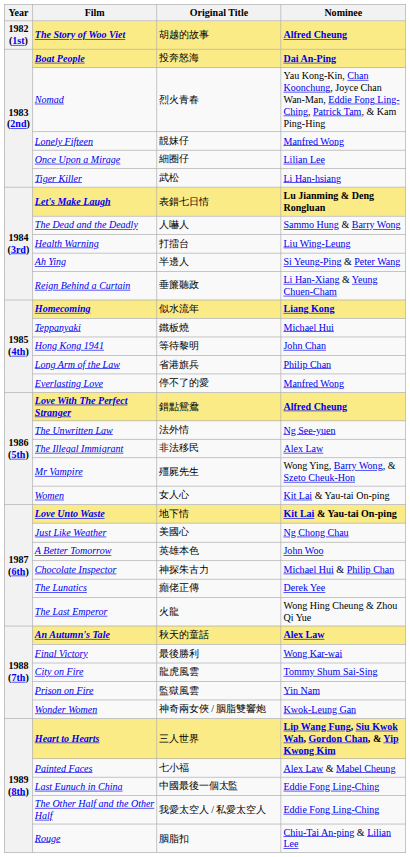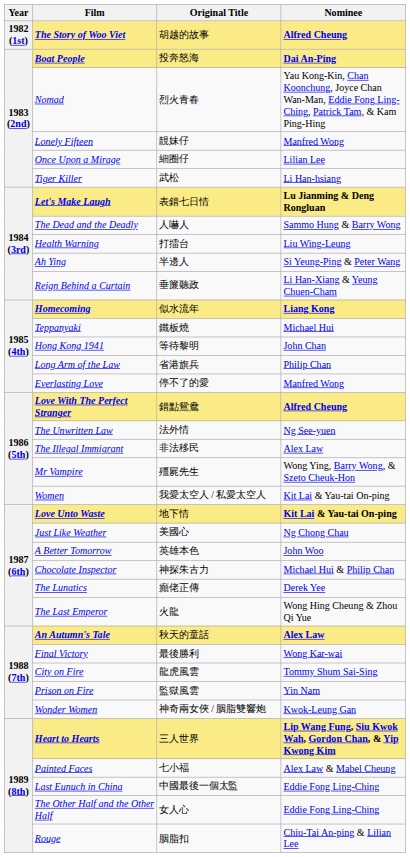Women | Original Title: 女人心 -> 我愛太空人 / 私愛太空人
The Other Half and the Other Half | Original Title: 我愛太空人 / 私愛太空人 -> 女人心
